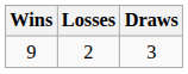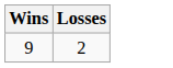- column: Draws | 3
